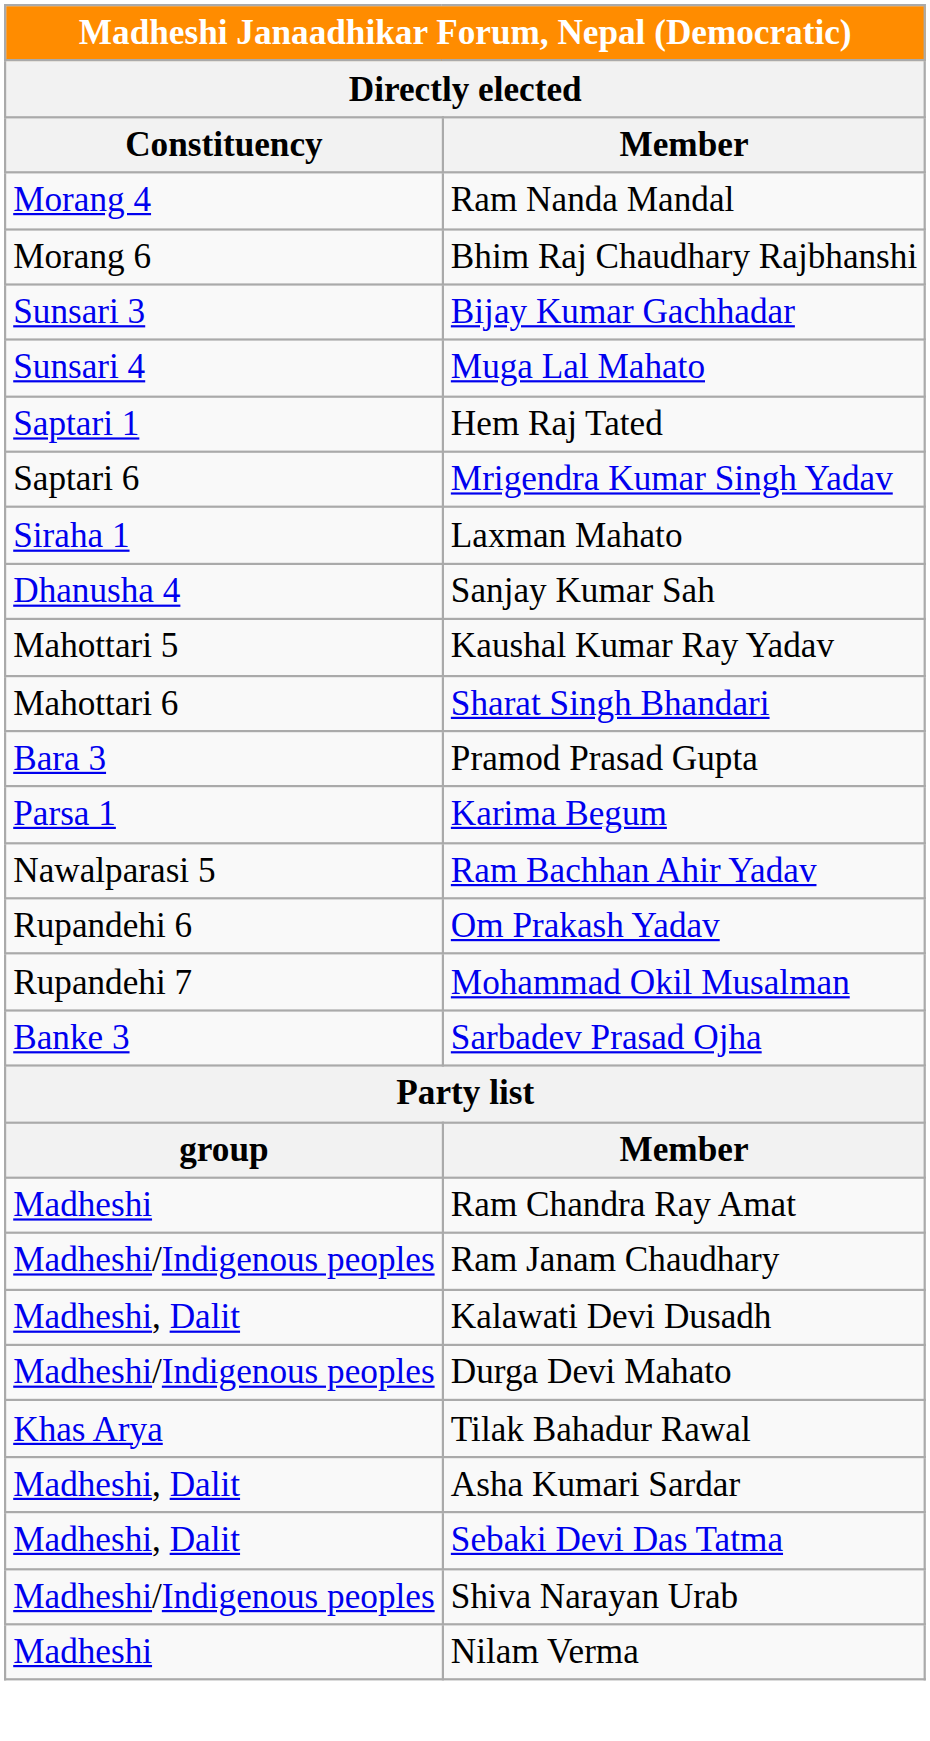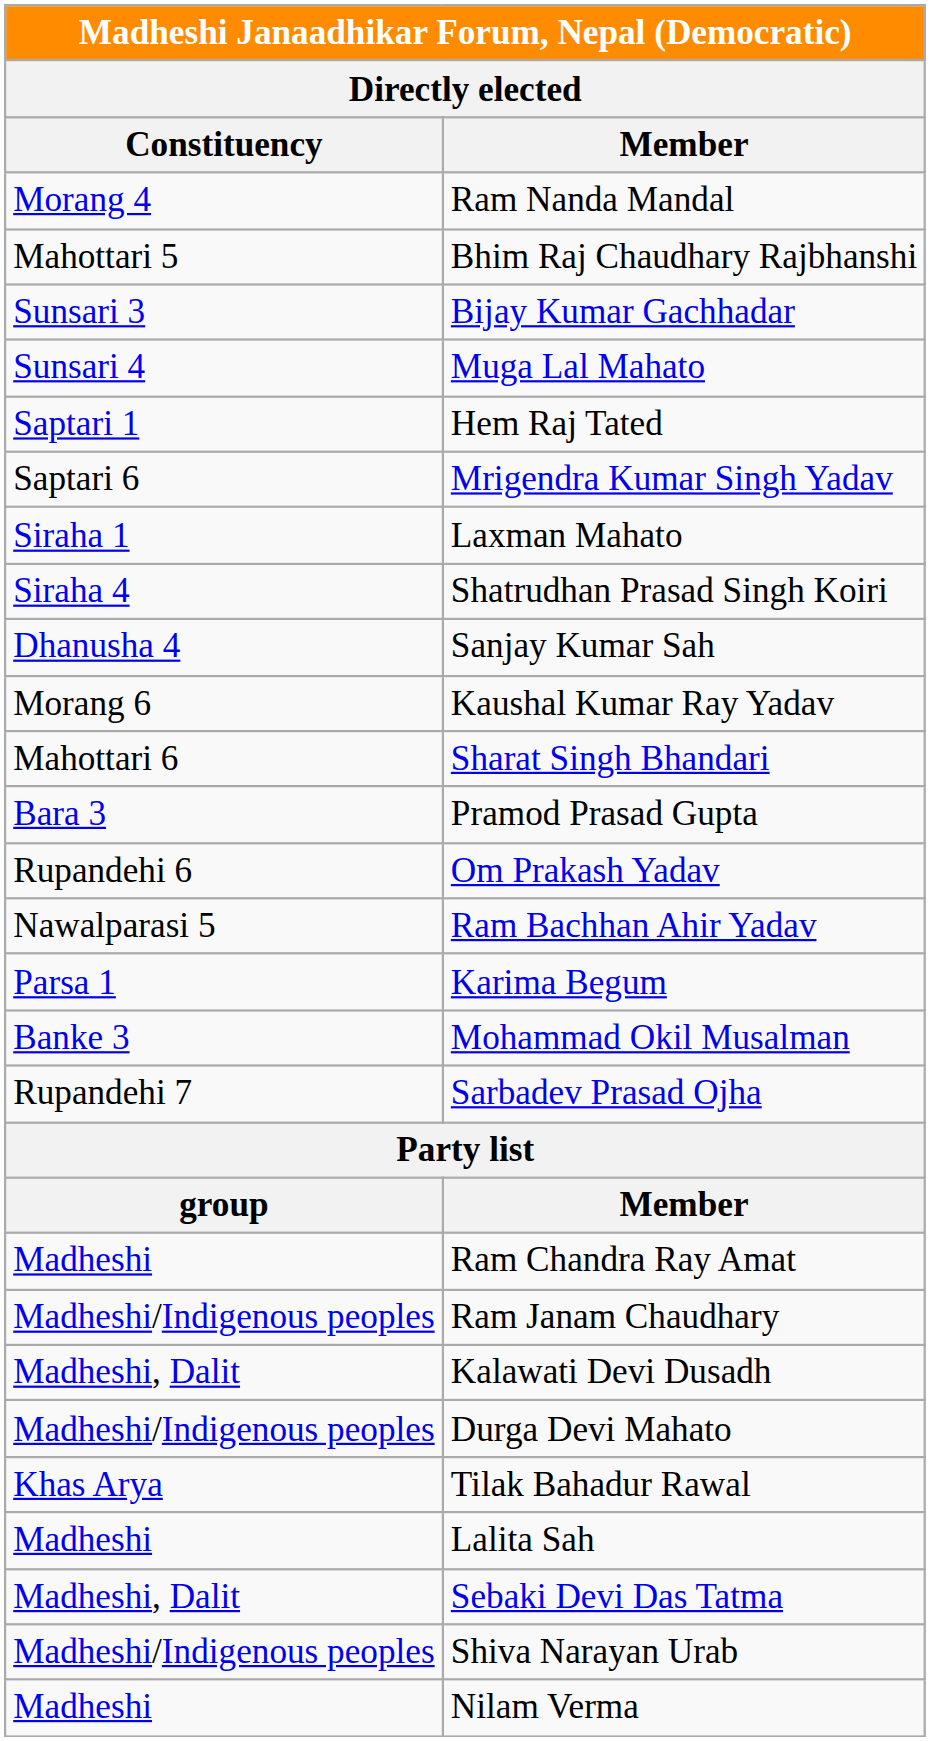Bhim Raj Chaudhary Rajbhanshi | Constituency: Morang 6 -> Mahottari 5
+ row: Siraha 4 | Shatrudhan Prasad Singh Koiri
Kaushal Kumar Ray Yadav | Constituency: Mahottari 5 -> Morang 6
rows swapped: Karima Begum <-> Om Prakash Yadav
Mohammad Okil Musalman | Constituency: Rupandehi 7 -> Banke 3
Sarbadev Prasad Ojha | Constituency: Banke 3 -> Rupandehi 7
+ row: Madheshi | Lalita Sah
- row: Madheshi, Dalit | Asha Kumari Sardar
